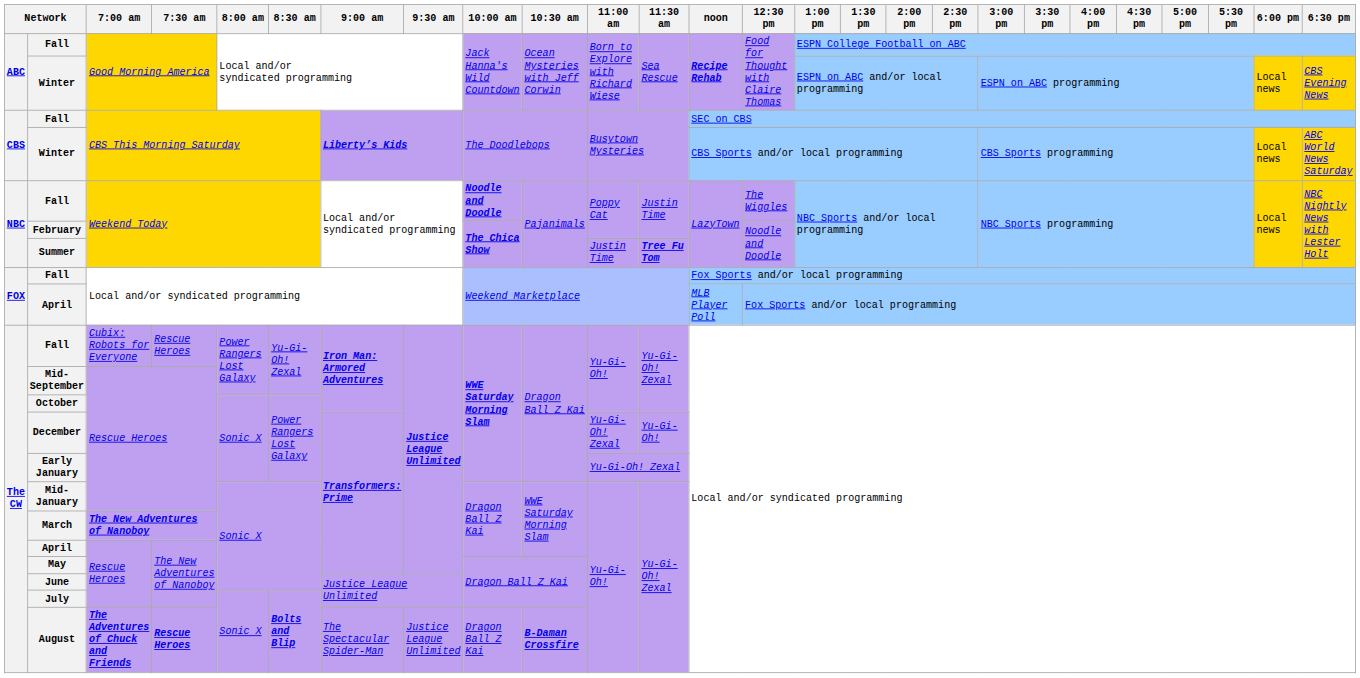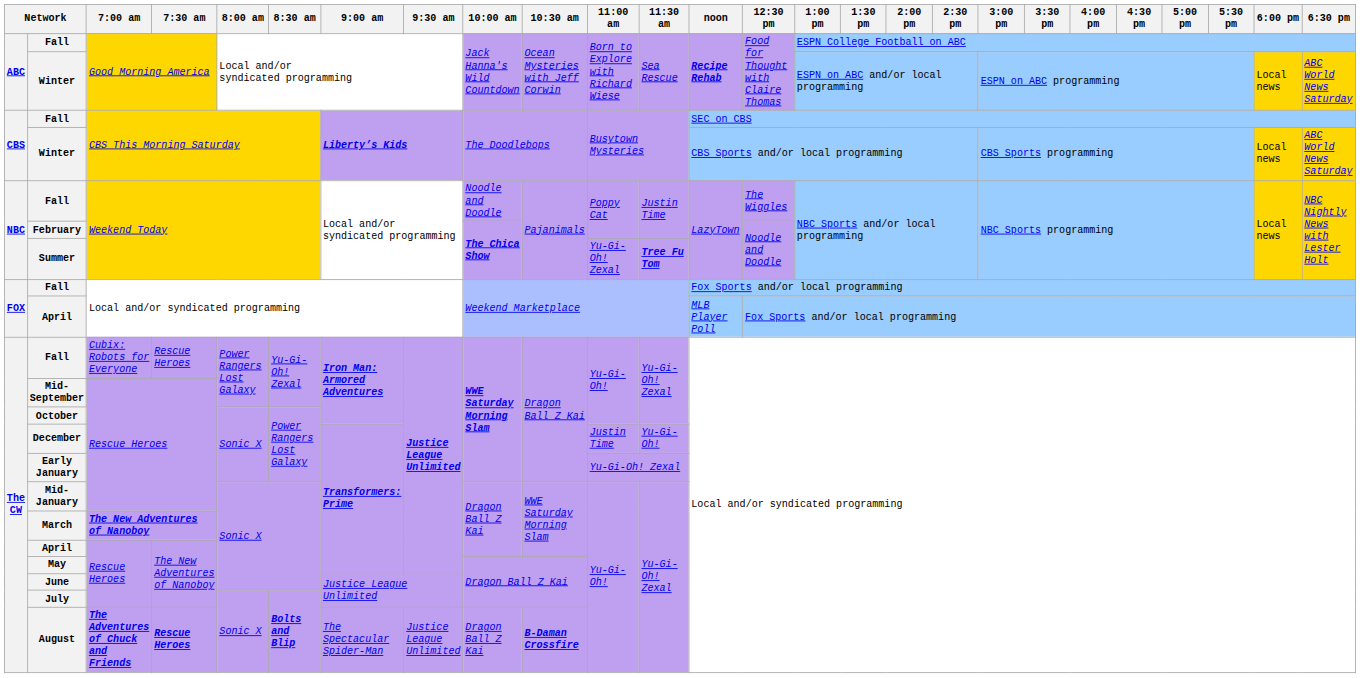Winter / Good Morning America | 6:30 pm: CBS Evening News -> ABC World News Saturday
Fall / Weekend Today | 10:00 am: bold -> normal
Summer | 11:00 am: Justin Time -> Yu-Gi-Oh! Zexal
December | 11:00 am: Yu-Gi-Oh! Zexal -> Justin Time
